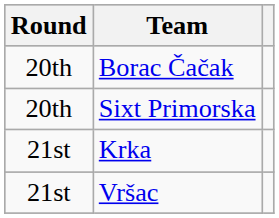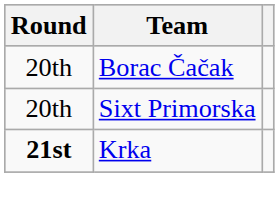Krka | Round: normal -> bold
- row: 21st | Vršac
